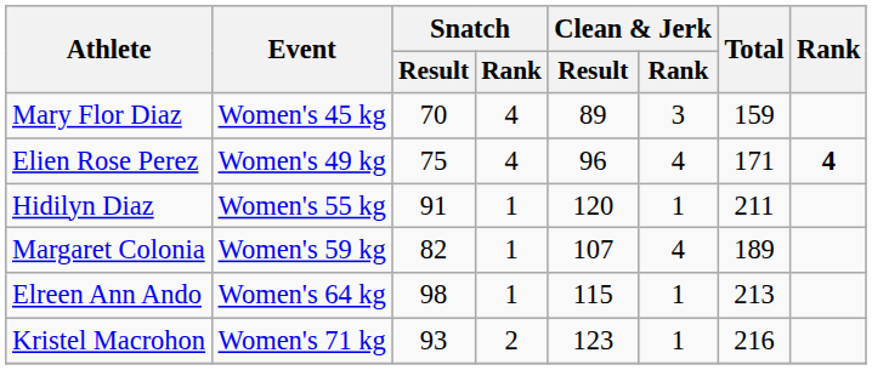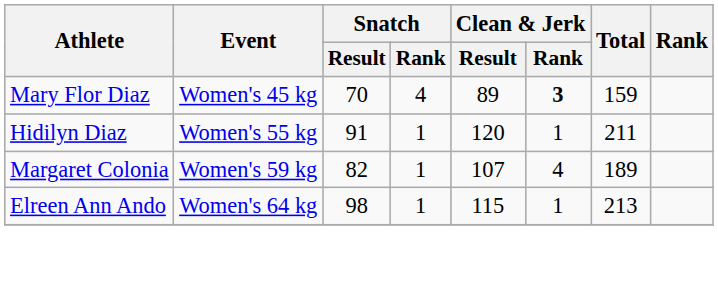Mary Flor Diaz | Clean & Jerk / Rank: normal -> bold
- row: Elien Rose Perez | Women's 49 kg | 75 | 4 | 96 | 4 | 171 | 4
- row: Kristel Macrohon | Women's 71 kg | 93 | 2 | 123 | 1 | 216
